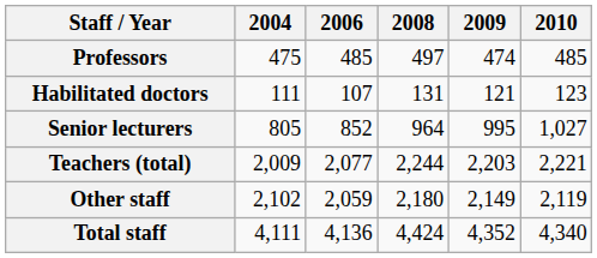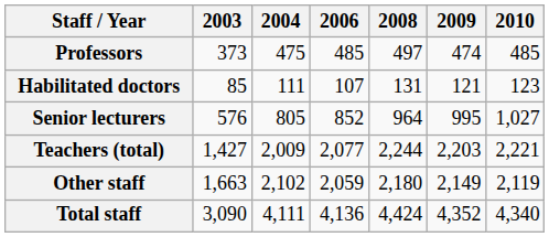+ column: 2003 | 373 | 85 | 576 | 1,427 | 1,663 | 3,090
